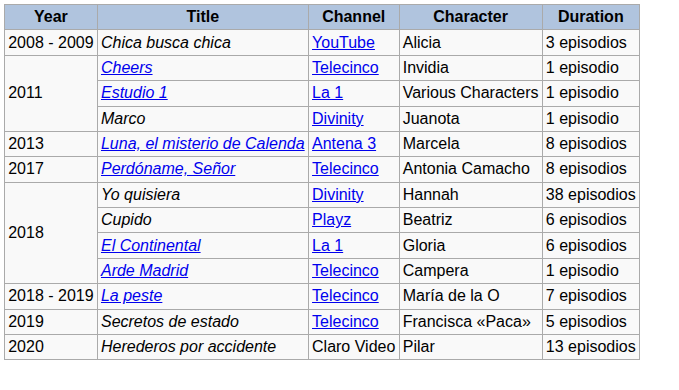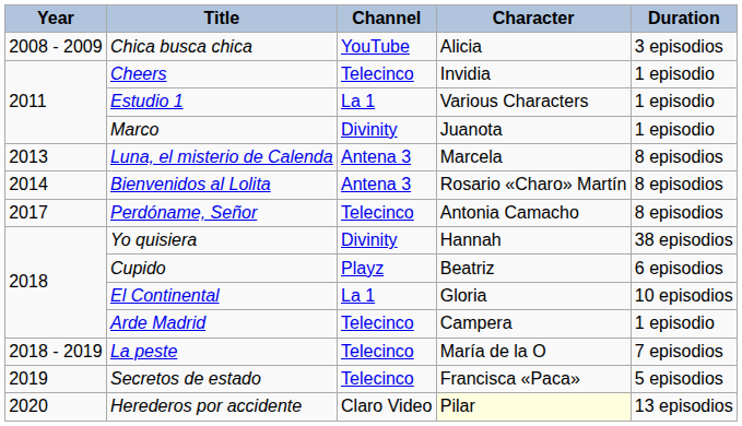+ row: 2014 | Bienvenidos al Lolita | Antena 3 | Rosario «Charo» Martín | 8 episodios
El Continental | Duration: 6 episodios -> 10 episodios
Herederos por accidente | Character: no background -> lightyellow background
